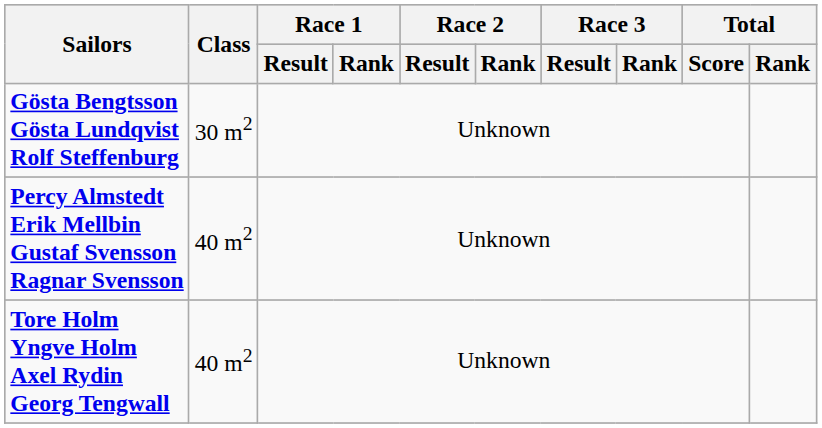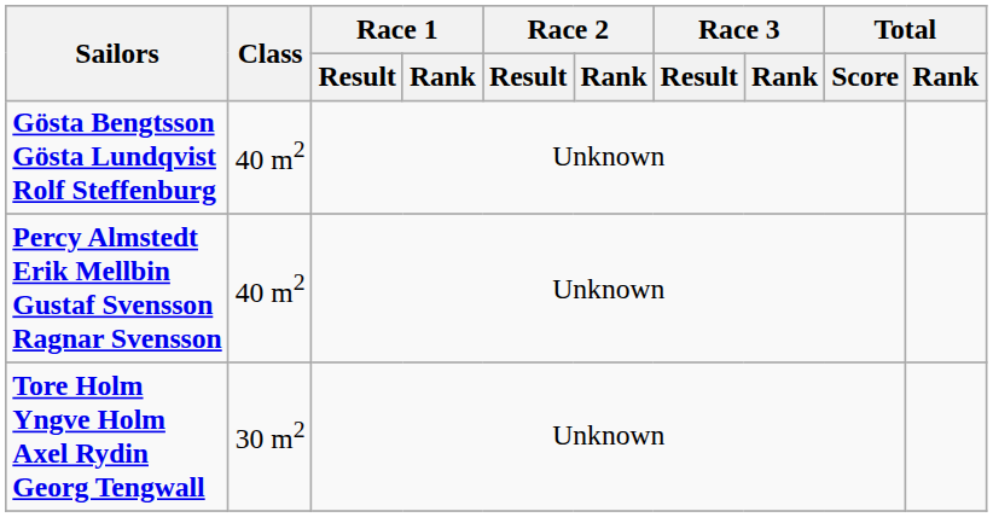Gösta Bengtsson Gösta Lundqvist Rolf Steffenburg | Class: 30 m2 -> 40 m2
Tore Holm Yngve Holm Axel Rydin Georg Tengwall | Class: 40 m2 -> 30 m2
